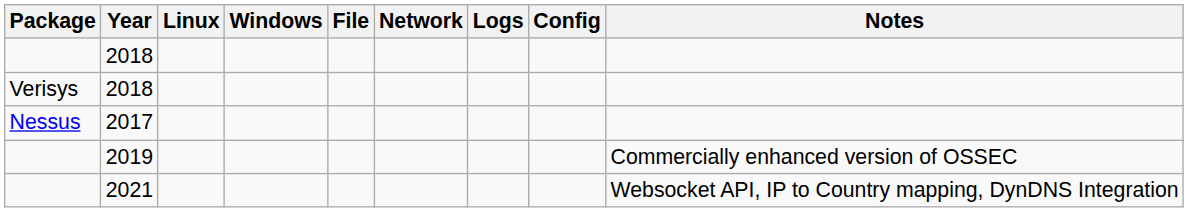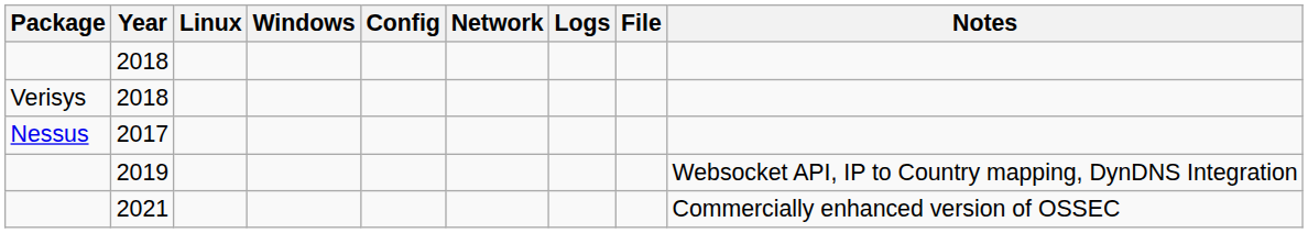columns swapped: File <-> Config
2019 | Notes: Commercially enhanced version of OSSEC -> Websocket API, IP to Country mapping, DynDNS Integration
2021 | Notes: Websocket API, IP to Country mapping, DynDNS Integration -> Commercially enhanced version of OSSEC
